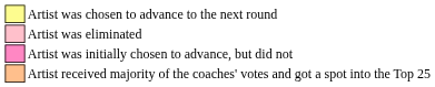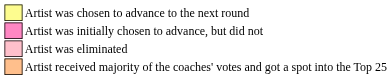rows swapped: Artist was initially chosen to advance, but did not <-> Artist was eliminated
